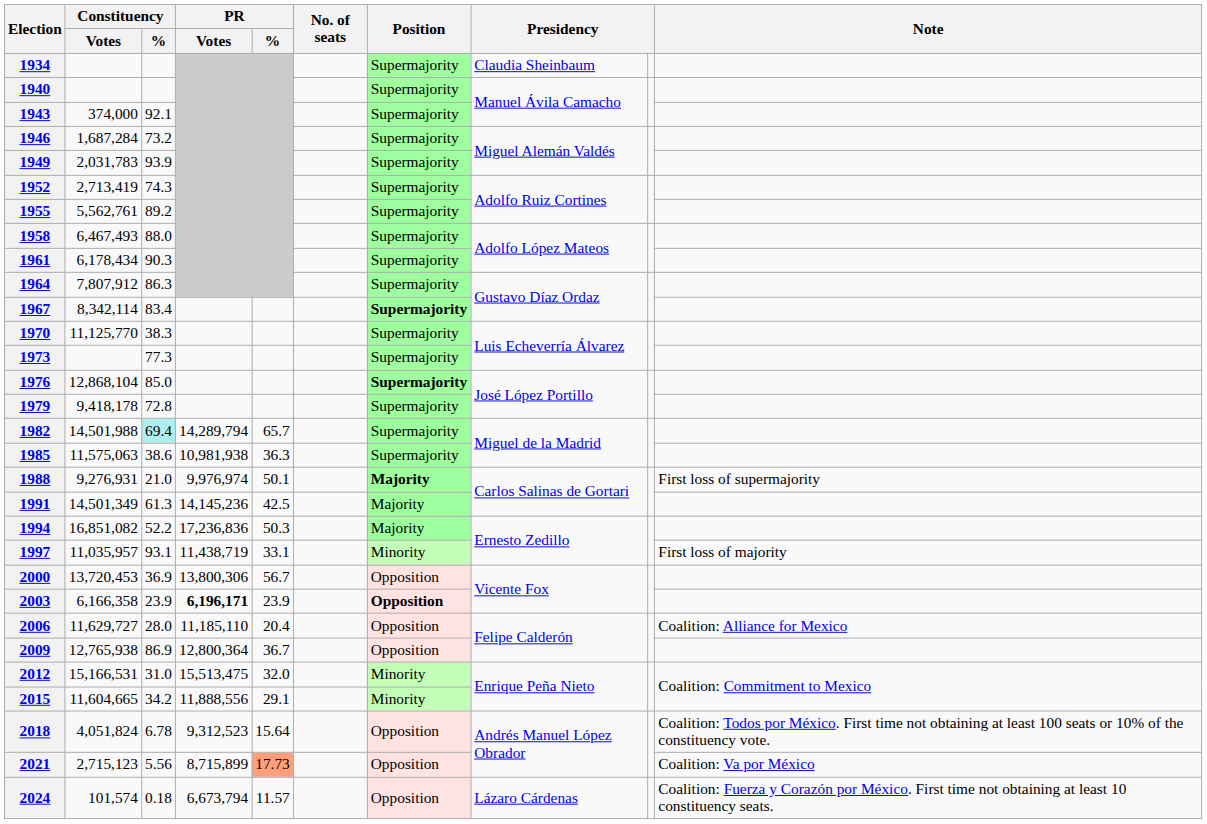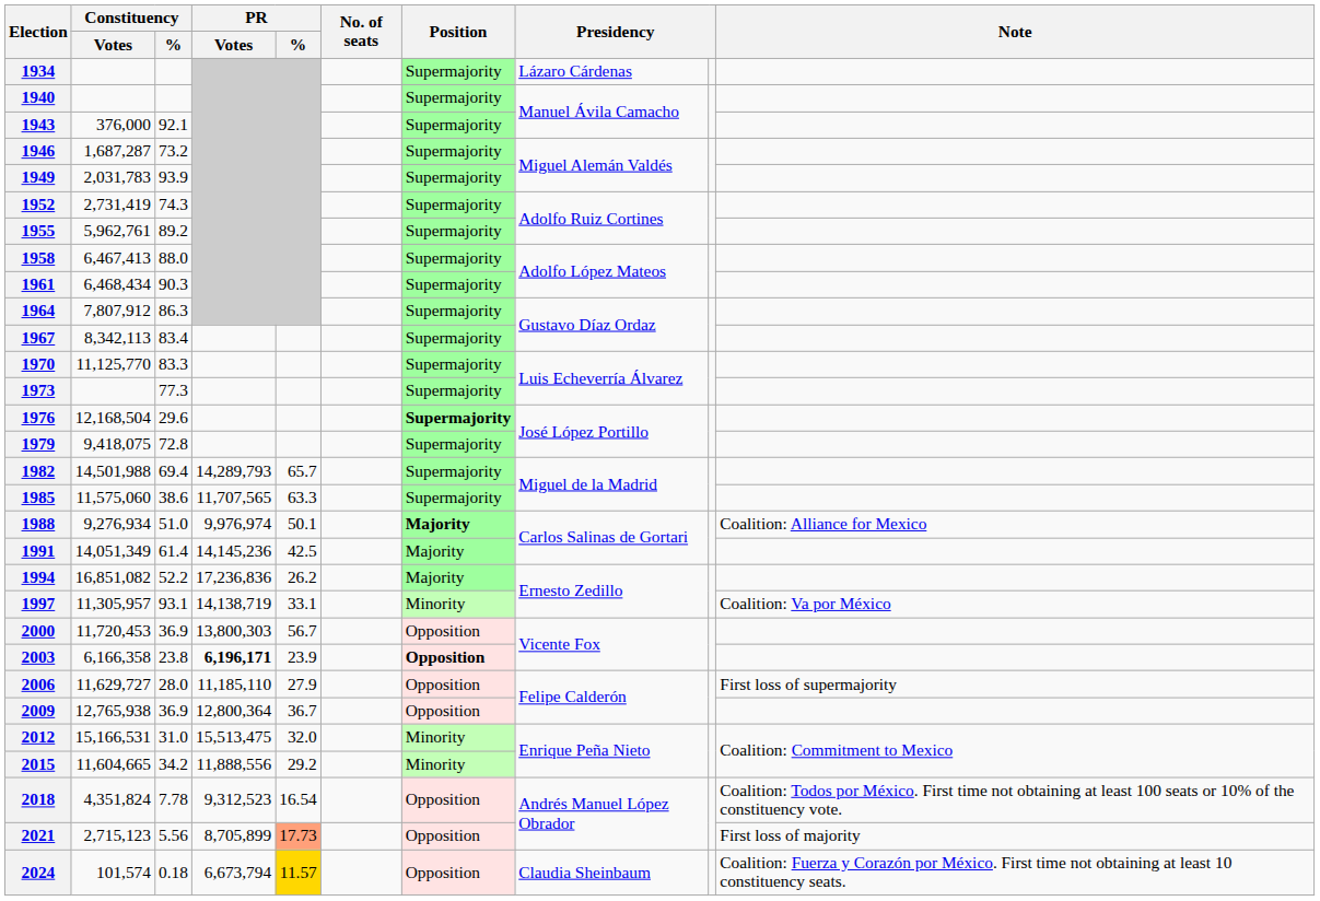1934 | column 8: Claudia Sheinbaum -> Lázaro Cárdenas
1943 | Constituency / Votes: 374,000 -> 376,000
1946 | Constituency / Votes: 1,687,284 -> 1,687,287
1952 | Constituency / Votes: 2,713,419 -> 2,731,419
1955 | Constituency / Votes: 5,562,761 -> 5,962,761
1958 | Constituency / Votes: 6,467,493 -> 6,467,413
1961 | Constituency / Votes: 6,178,434 -> 6,468,434
1967 | Constituency / Votes: 8,342,114 -> 8,342,113
1967 | Position: bold -> normal
1970 | Constituency / %: 38.3 -> 83.3
1976 | Constituency / Votes: 12,868,104 -> 12,168,504
1976 | Constituency / %: 85.0 -> 29.6
1979 | Constituency / Votes: 9,418,178 -> 9,418,075
1982 | Constituency / %: paleturquoise background -> no background
1982 | PR / Votes: 14,289,794 -> 14,289,793
1985 | Constituency / Votes: 11,575,063 -> 11,575,060
1985 | PR / Votes: 10,981,938 -> 11,707,565
1985 | PR / %: 36.3 -> 63.3
1988 | Constituency / Votes: 9,276,931 -> 9,276,934
1988 | Constituency / %: 21.0 -> 51.0
1988 | Note: First loss of supermajority -> Coalition: Alliance for Mexico
1991 | Constituency / Votes: 14,501,349 -> 14,051,349
1991 | Constituency / %: 61.3 -> 61.4
1994 | PR / %: 50.3 -> 26.2
1997 | Constituency / Votes: 11,035,957 -> 11,305,957
1997 | PR / Votes: 11,438,719 -> 14,138,719
1997 | Note: First loss of majority -> Coalition: Va por México
2000 | Constituency / Votes: 13,720,453 -> 11,720,453
2000 | PR / Votes: 13,800,306 -> 13,800,303
2003 | Constituency / %: 23.9 -> 23.8
2006 | PR / %: 20.4 -> 27.9
2006 | Note: Coalition: Alliance for Mexico -> First loss of supermajority
2009 | Constituency / %: 86.9 -> 36.9
2015 | PR / %: 29.1 -> 29.2
2018 | Constituency / Votes: 4,051,824 -> 4,351,824
2018 | Constituency / %: 6.78 -> 7.78
2018 | PR / %: 15.64 -> 16.54
2021 | PR / Votes: 8,715,899 -> 8,705,899
2021 | Note: Coalition: Va por México -> First loss of majority
2024 | PR / %: no background -> gold background
2024 | column 8: Lázaro Cárdenas -> Claudia Sheinbaum
